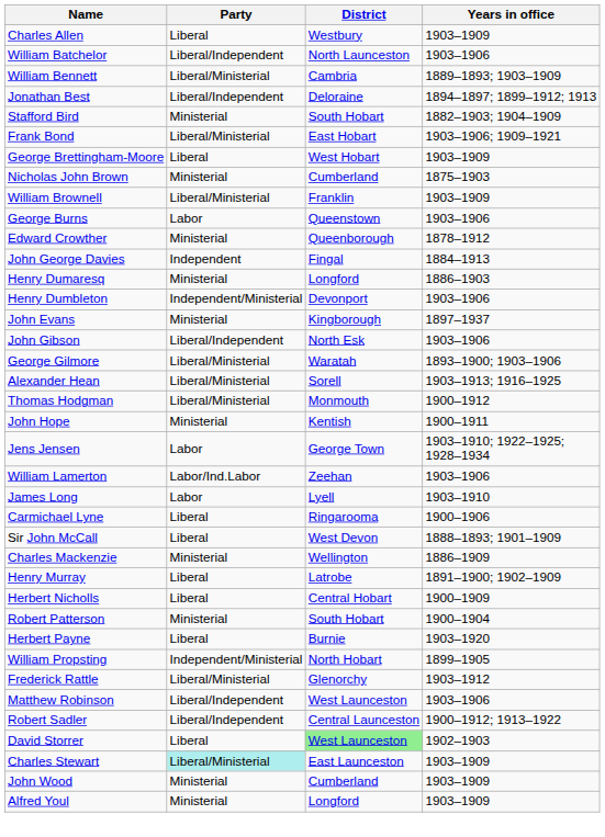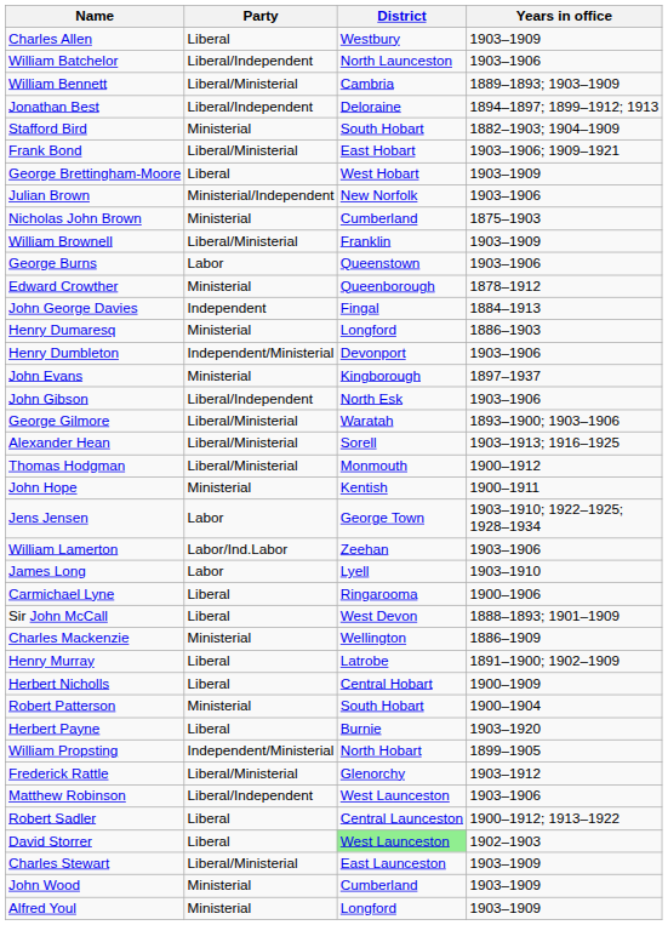+ row: Julian Brown | Ministerial/Independent | New Norfolk | 1903–1906
Robert Sadler | Party: Liberal/Independent -> Liberal
Charles Stewart | Party: paleturquoise background -> no background
